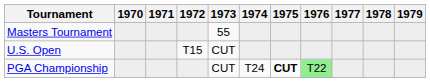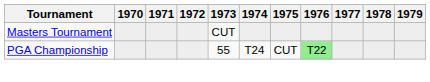Masters Tournament | 1973: 55 -> CUT
- row: U.S. Open | T15 | CUT
PGA Championship | 1973: CUT -> 55
PGA Championship | 1975: bold -> normal
